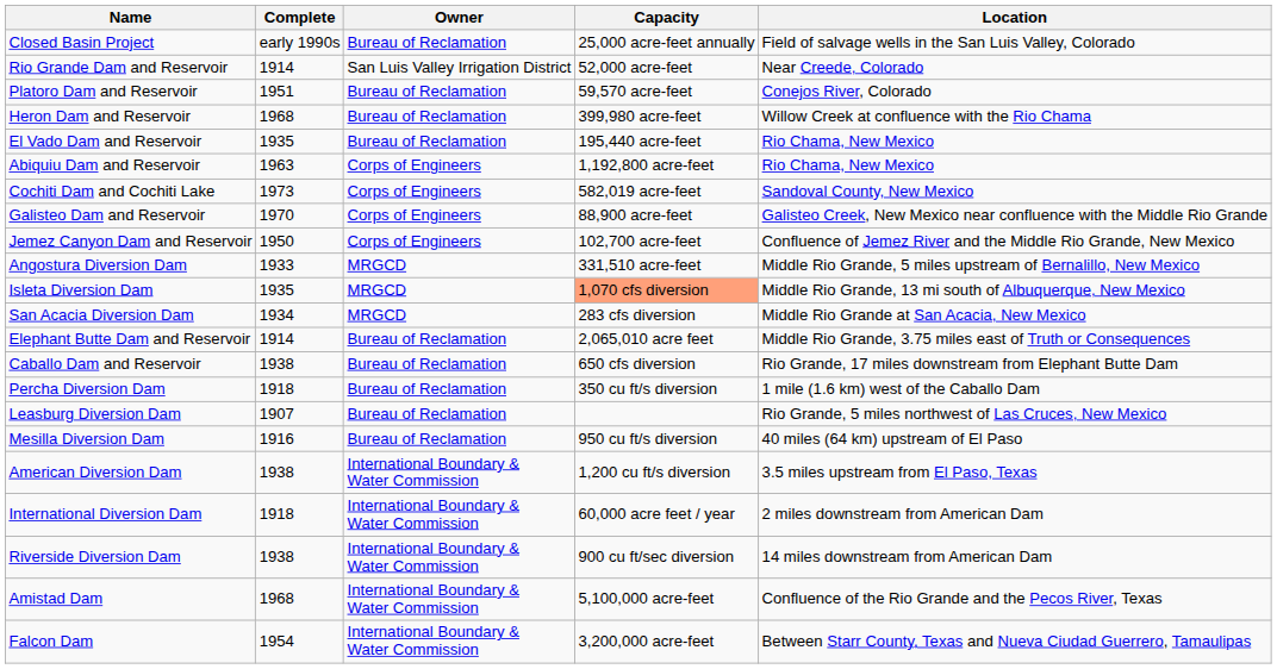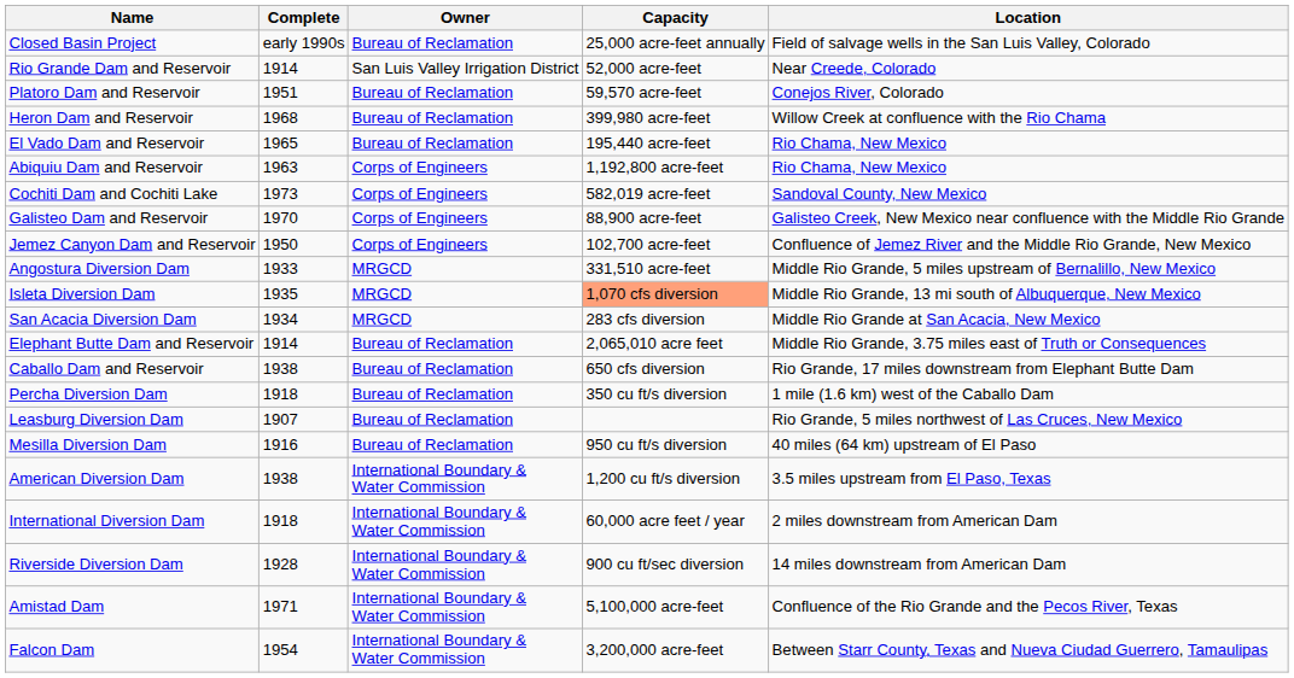El Vado Dam and Reservoir | Complete: 1935 -> 1965
Riverside Diversion Dam | Complete: 1938 -> 1928
Amistad Dam | Complete: 1968 -> 1971
